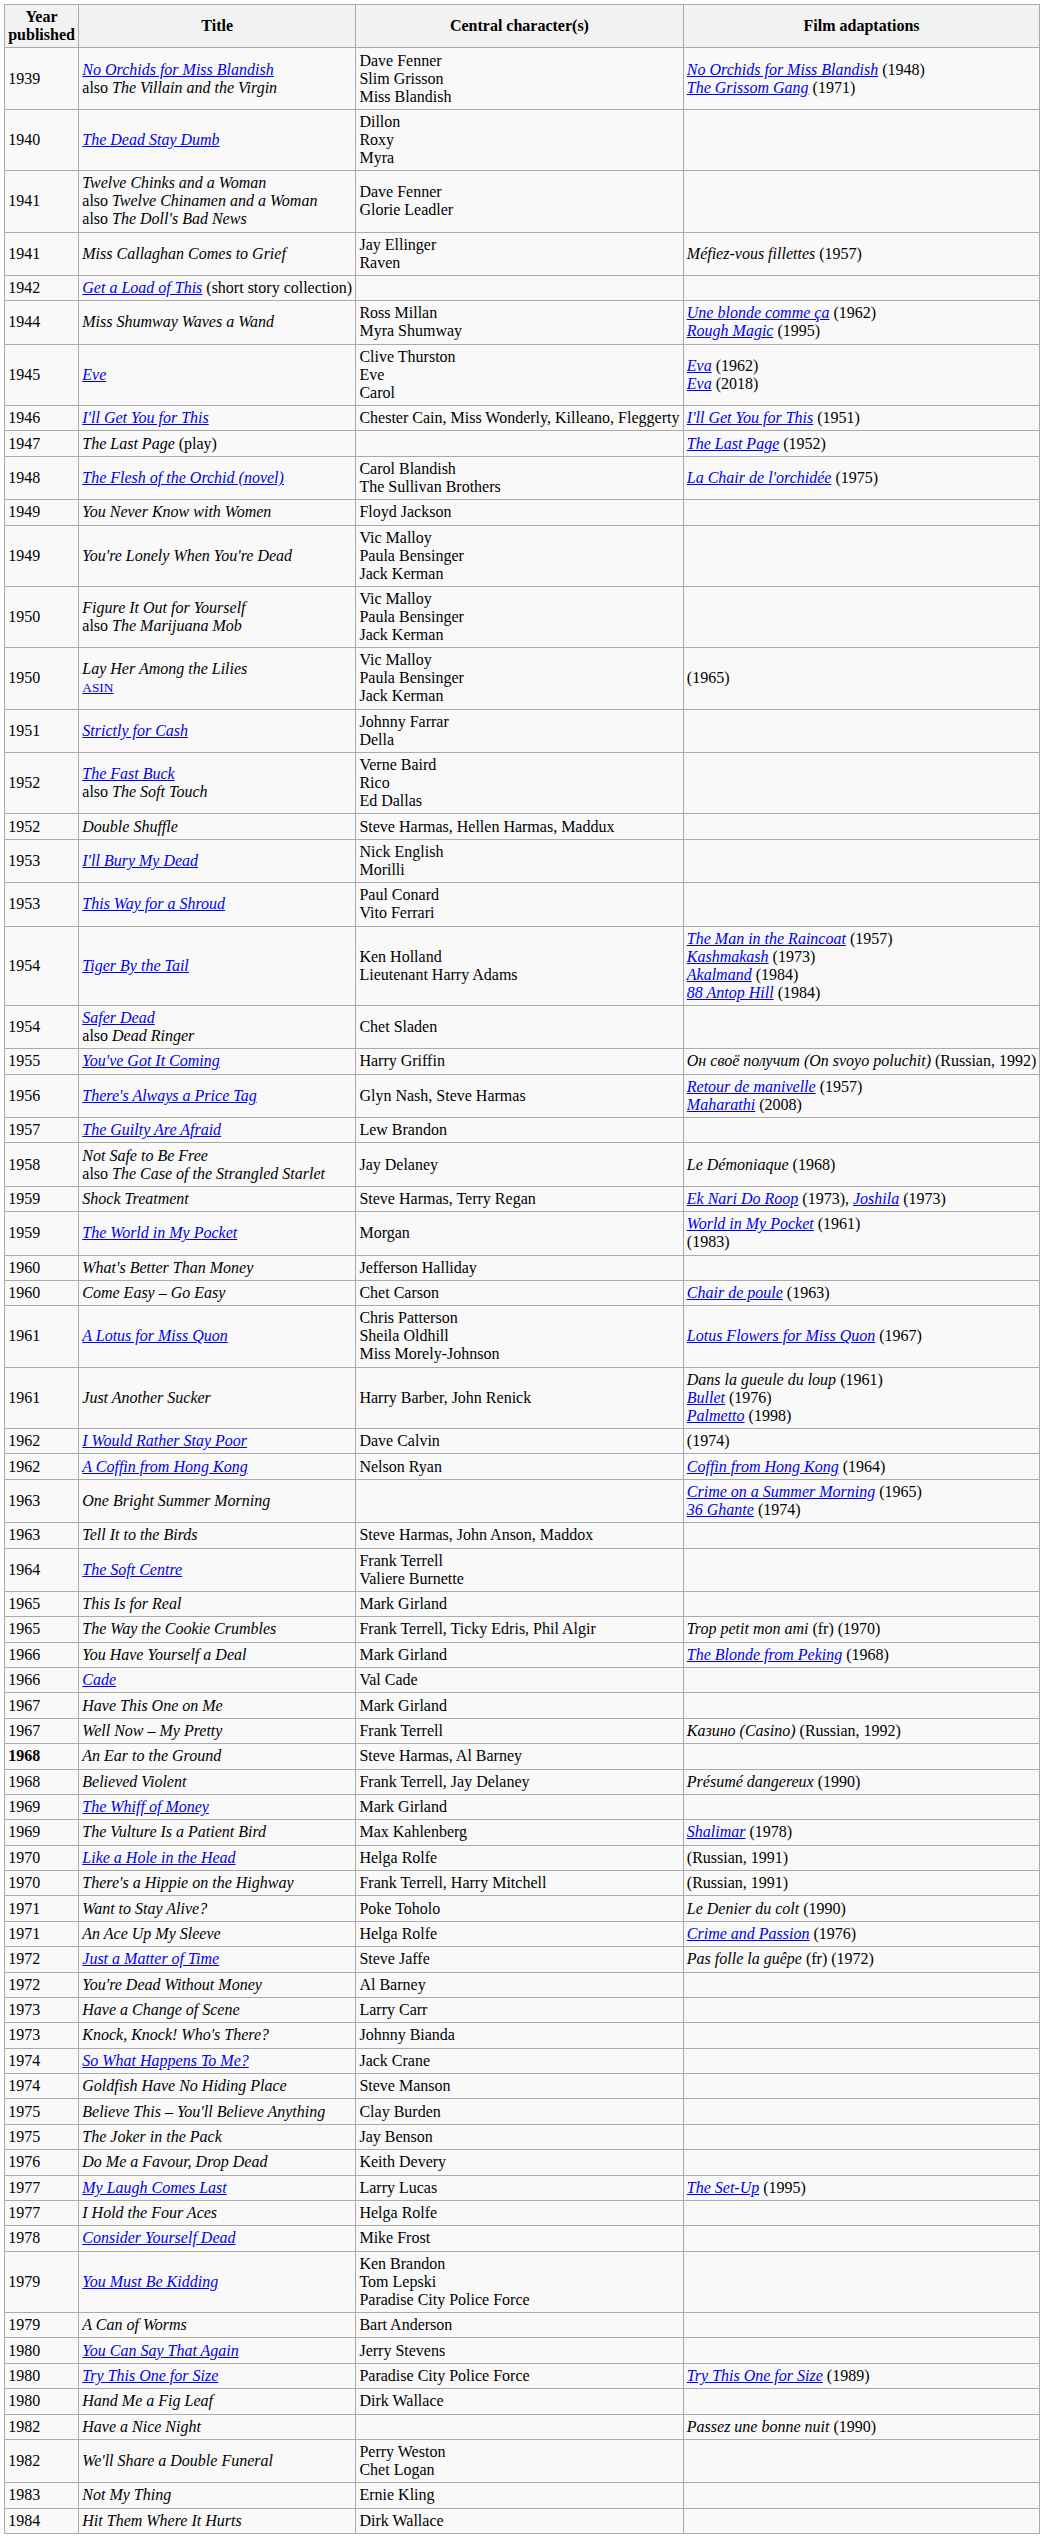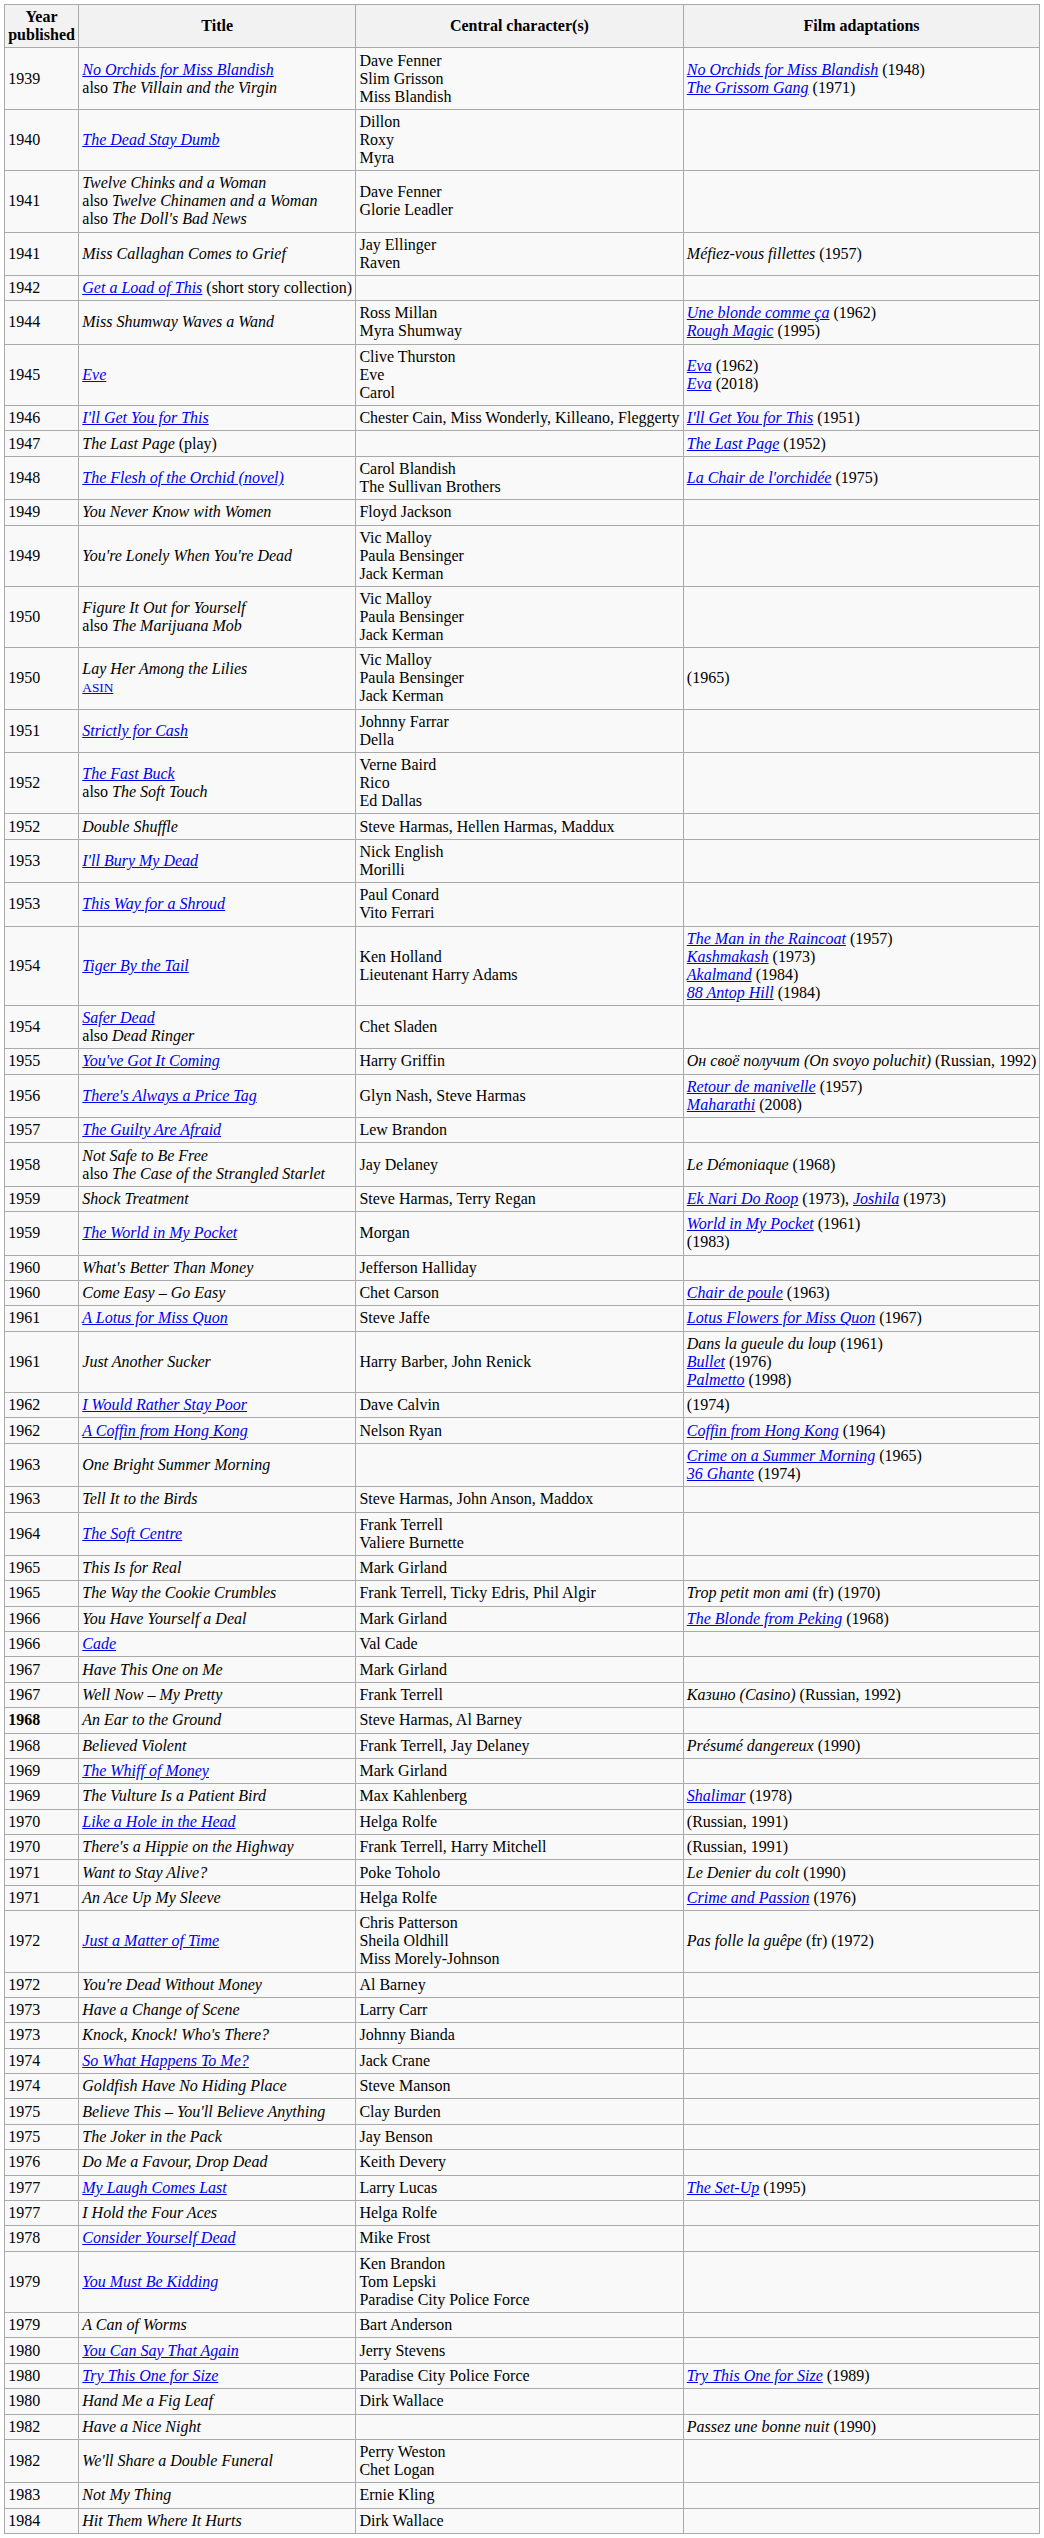A Lotus for Miss Quon | Central character(s): Chris Patterson Sheila Oldhill Miss Morely-Johnson -> Steve Jaffe
Just a Matter of Time | Central character(s): Steve Jaffe -> Chris Patterson Sheila Oldhill Miss Morely-Johnson
